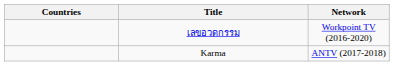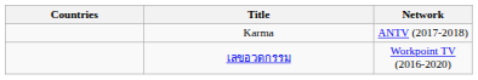rows swapped: เลขอวดกรรม <-> Karma
